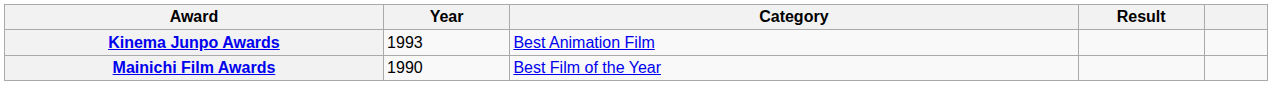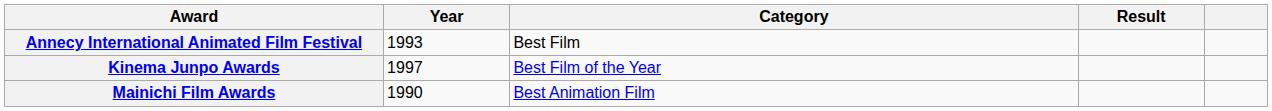+ row: Annecy International Animated Film Festival | 1993 | Best Film
Kinema Junpo Awards | Year: 1993 -> 1997
Kinema Junpo Awards | Category: Best Animation Film -> Best Film of the Year
Mainichi Film Awards | Category: Best Film of the Year -> Best Animation Film
